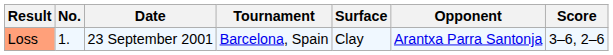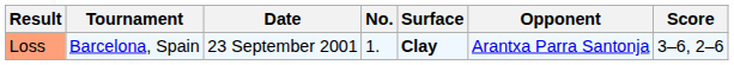columns swapped: No. <-> Tournament
Loss | Surface: normal -> bold
